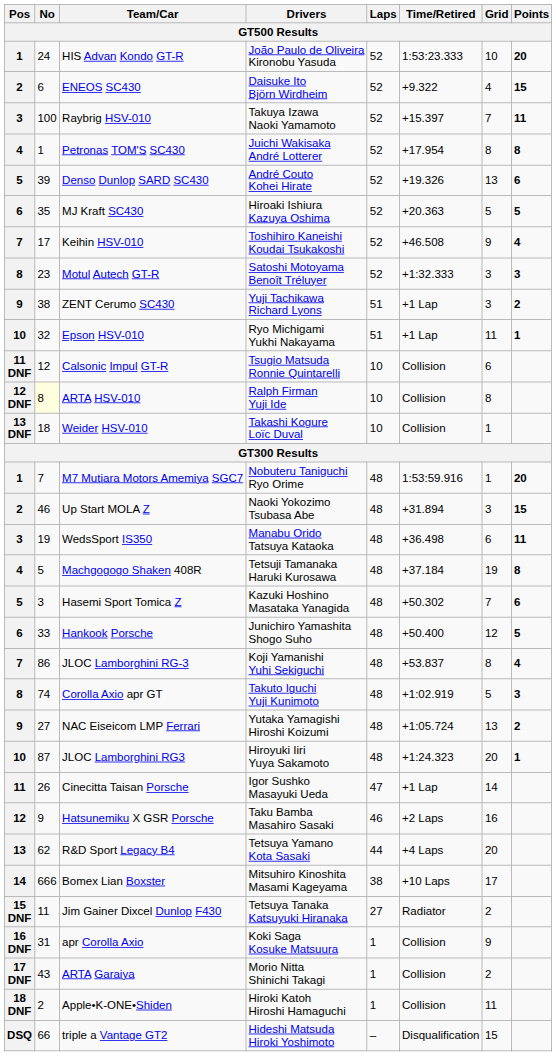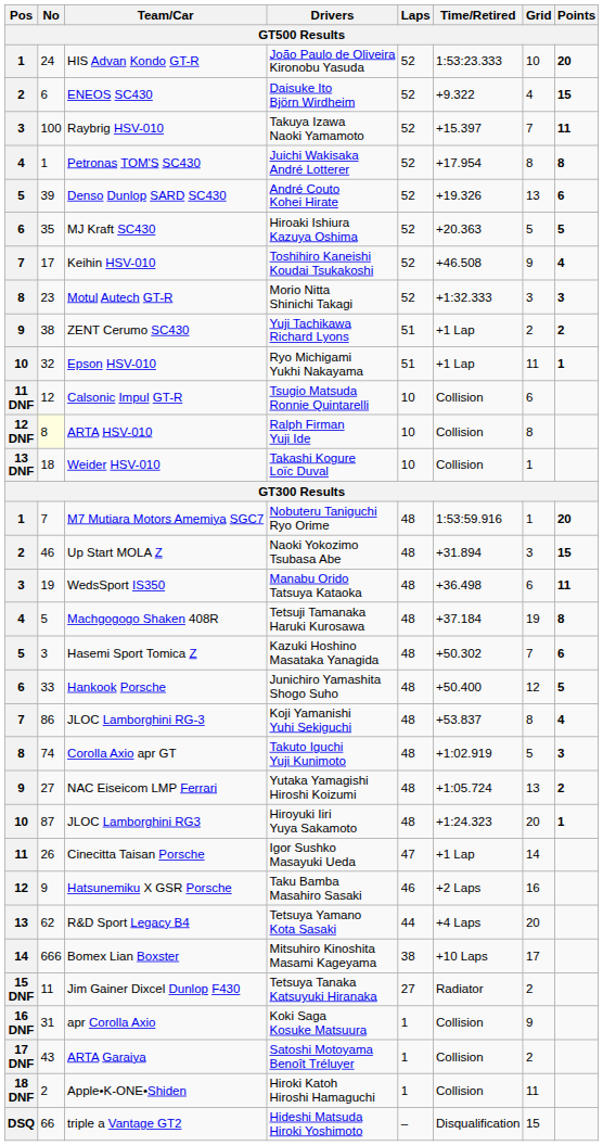Motul Autech GT-R | Drivers: Satoshi Motoyama Benoît Tréluyer -> Morio Nitta Shinichi Takagi
ZENT Cerumo SC430 | Grid: 3 -> 2
ARTA Garaiya | Drivers: Morio Nitta Shinichi Takagi -> Satoshi Motoyama Benoît Tréluyer
